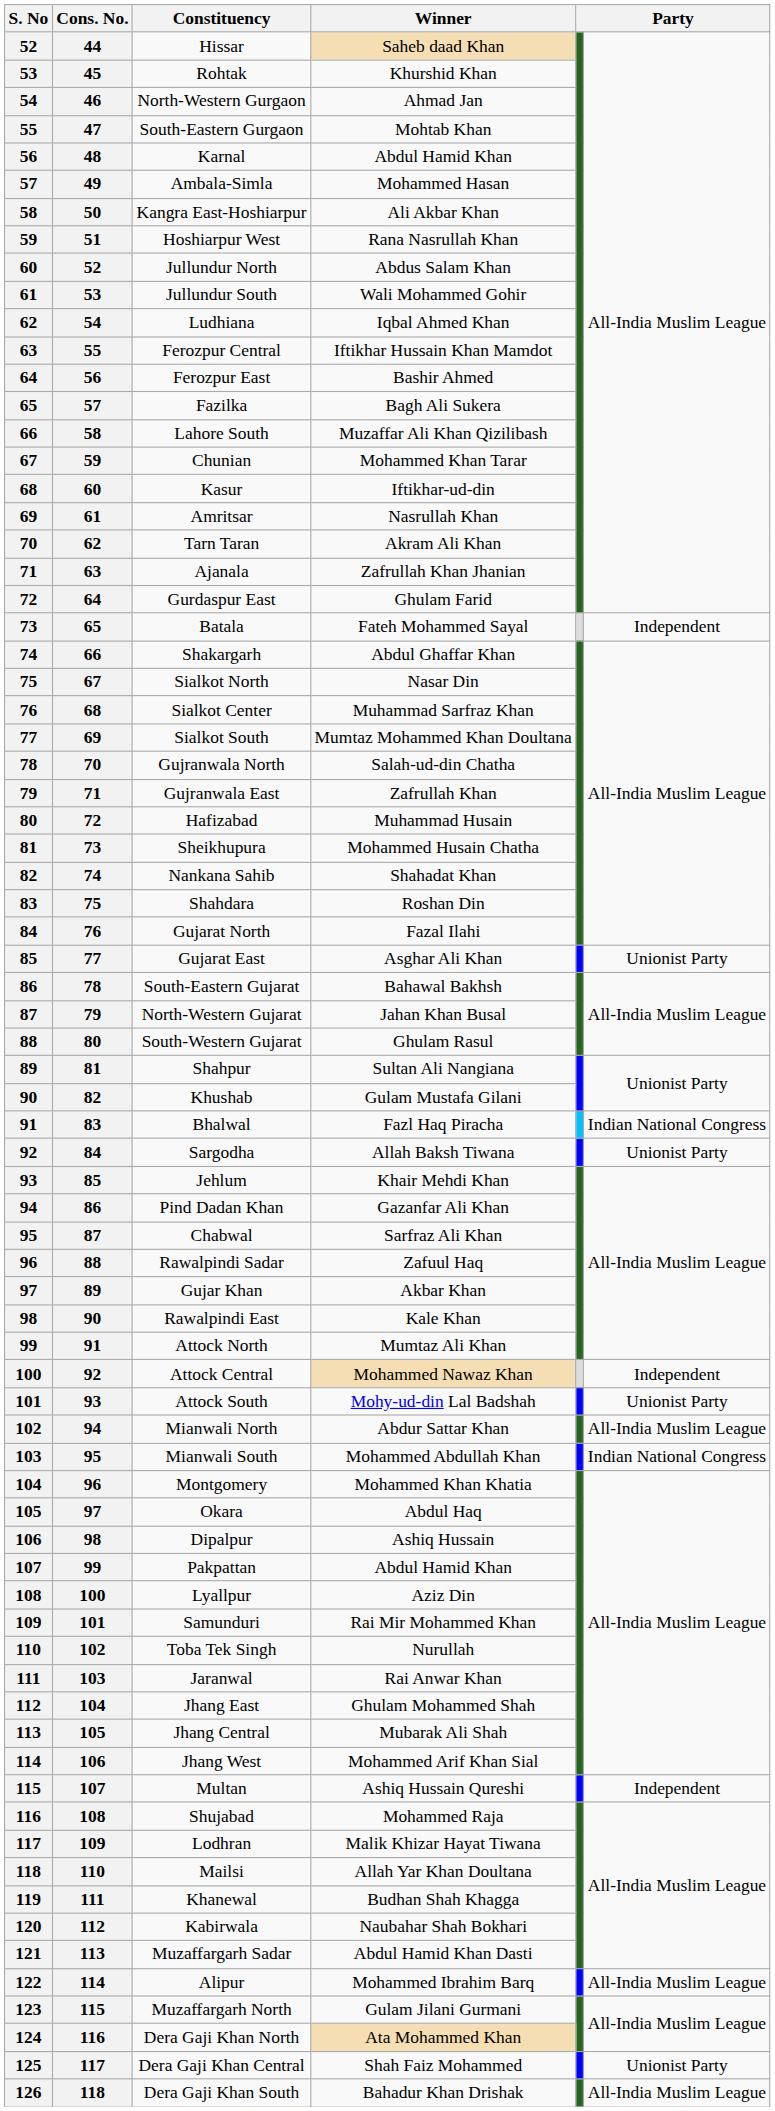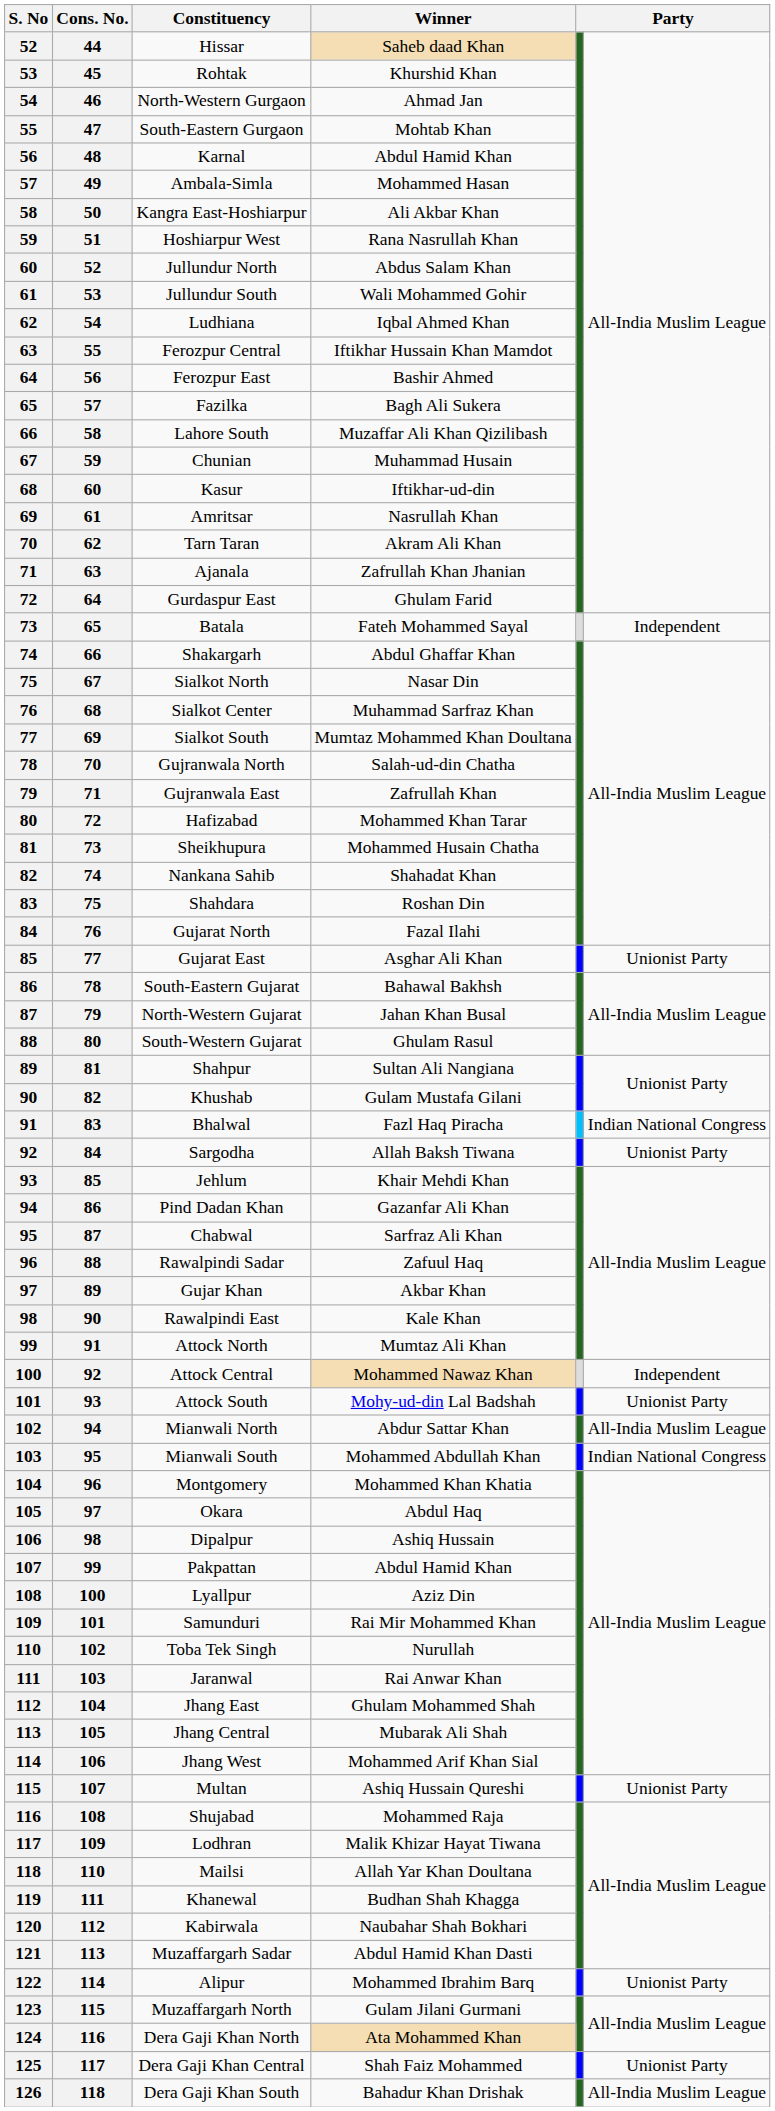Chunian | Winner: Mohammed Khan Tarar -> Muhammad Husain
Hafizabad | Winner: Muhammad Husain -> Mohammed Khan Tarar
Multan | column 6: Independent -> Unionist Party
Alipur | column 6: All-India Muslim League -> Unionist Party
